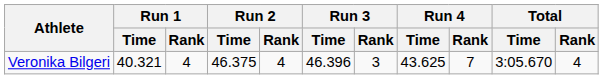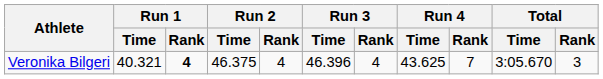Veronika Bilgeri | Run 1 / Rank: normal -> bold
Veronika Bilgeri | Run 3 / Rank: 3 -> 4
Veronika Bilgeri | Total / Rank: 4 -> 3
